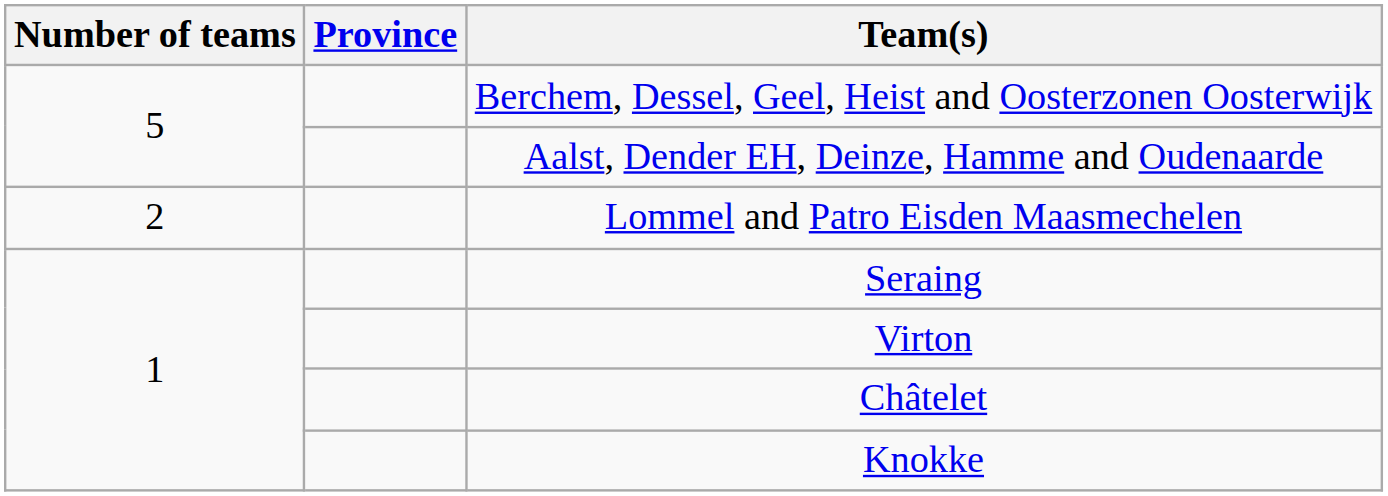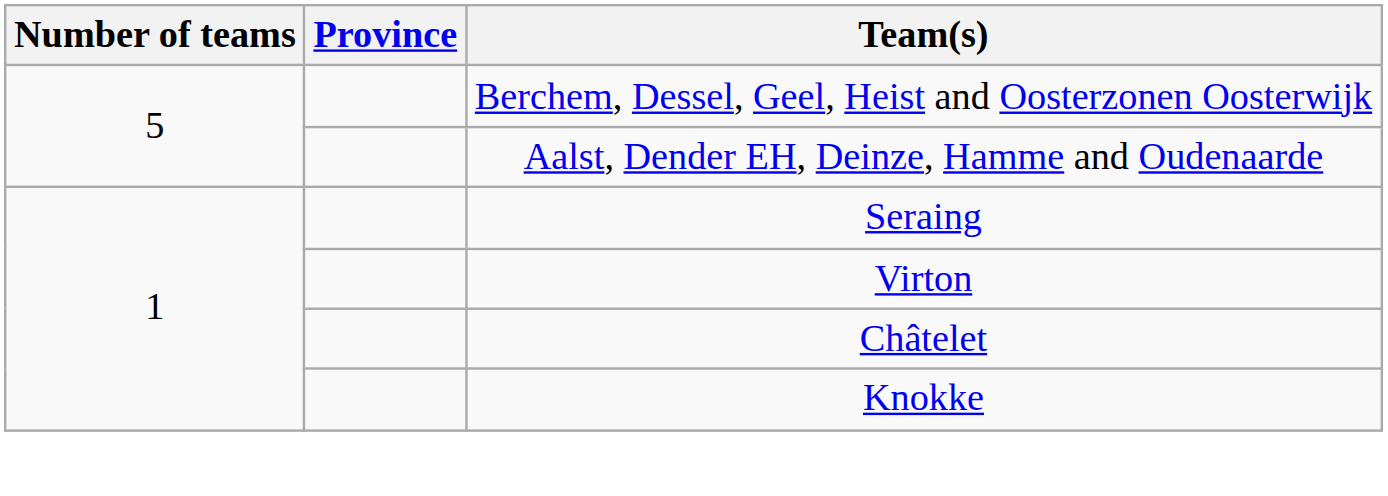- row: 2 | Lommel and Patro Eisden Maasmechelen
